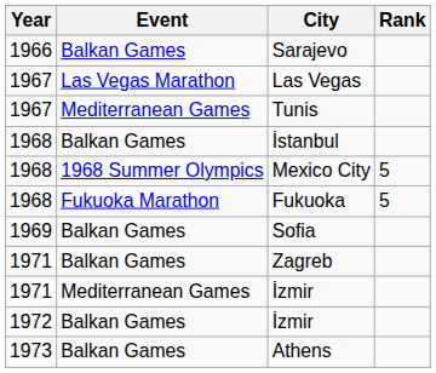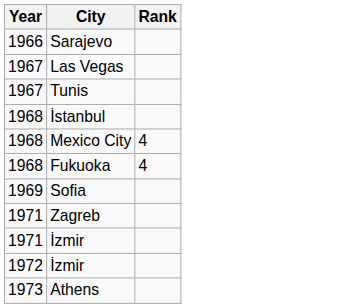- column: Event | Balkan Games | Las Vegas Marathon | Mediterranean Games | Balkan Games | 1968 Summer Olympics | Fukuoka Marathon | Balkan Games | Balkan Games | Mediterranean Games | Balkan Games | Balkan Games
Mexico City | Rank: 5 -> 4
Fukuoka | Rank: 5 -> 4
